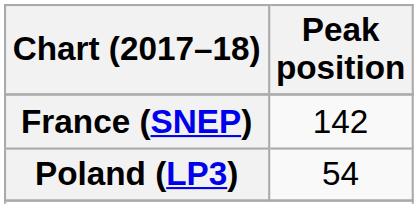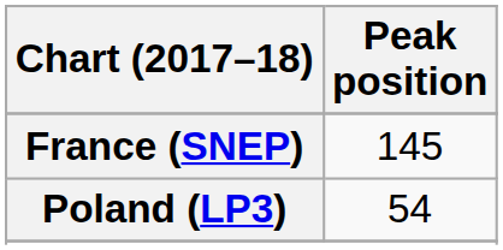France (SNEP) | Peak position: 142 -> 145
